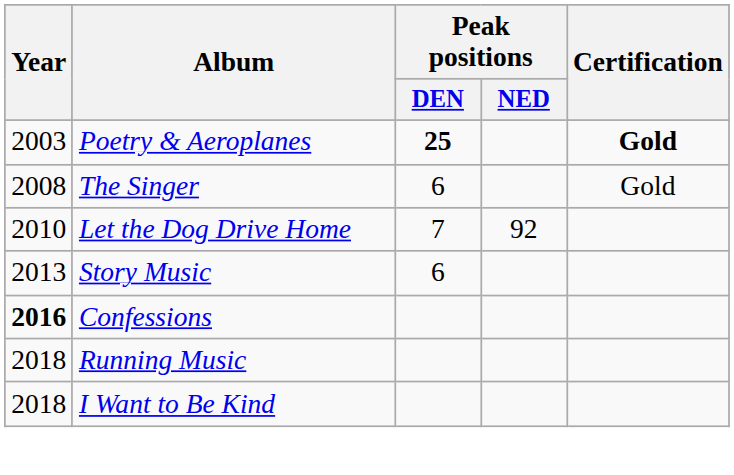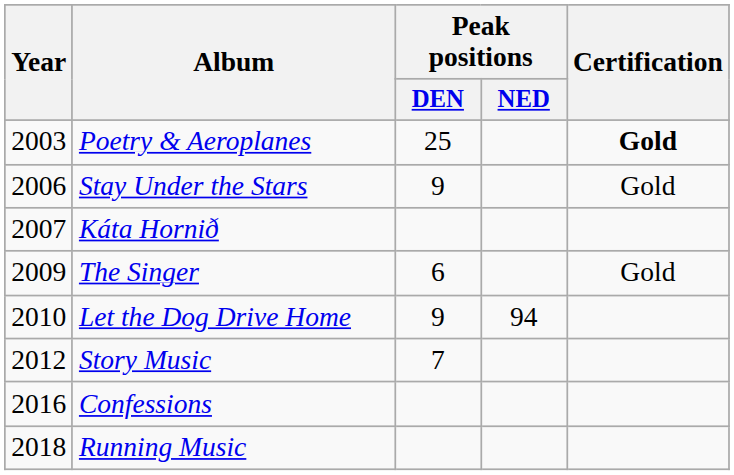Poetry & Aeroplanes | Peak positions / DEN: bold -> normal
+ row: 2006 | Stay Under the Stars | 9 | Gold
+ row: 2007 | Káta Hornið
The Singer | Year: 2008 -> 2009
Let the Dog Drive Home | Peak positions / DEN: 7 -> 9
Let the Dog Drive Home | Peak positions / NED: 92 -> 94
Story Music | Year: 2013 -> 2012
Story Music | Peak positions / DEN: 6 -> 7
Confessions | Year: bold -> normal
- row: 2018 | I Want to Be Kind
